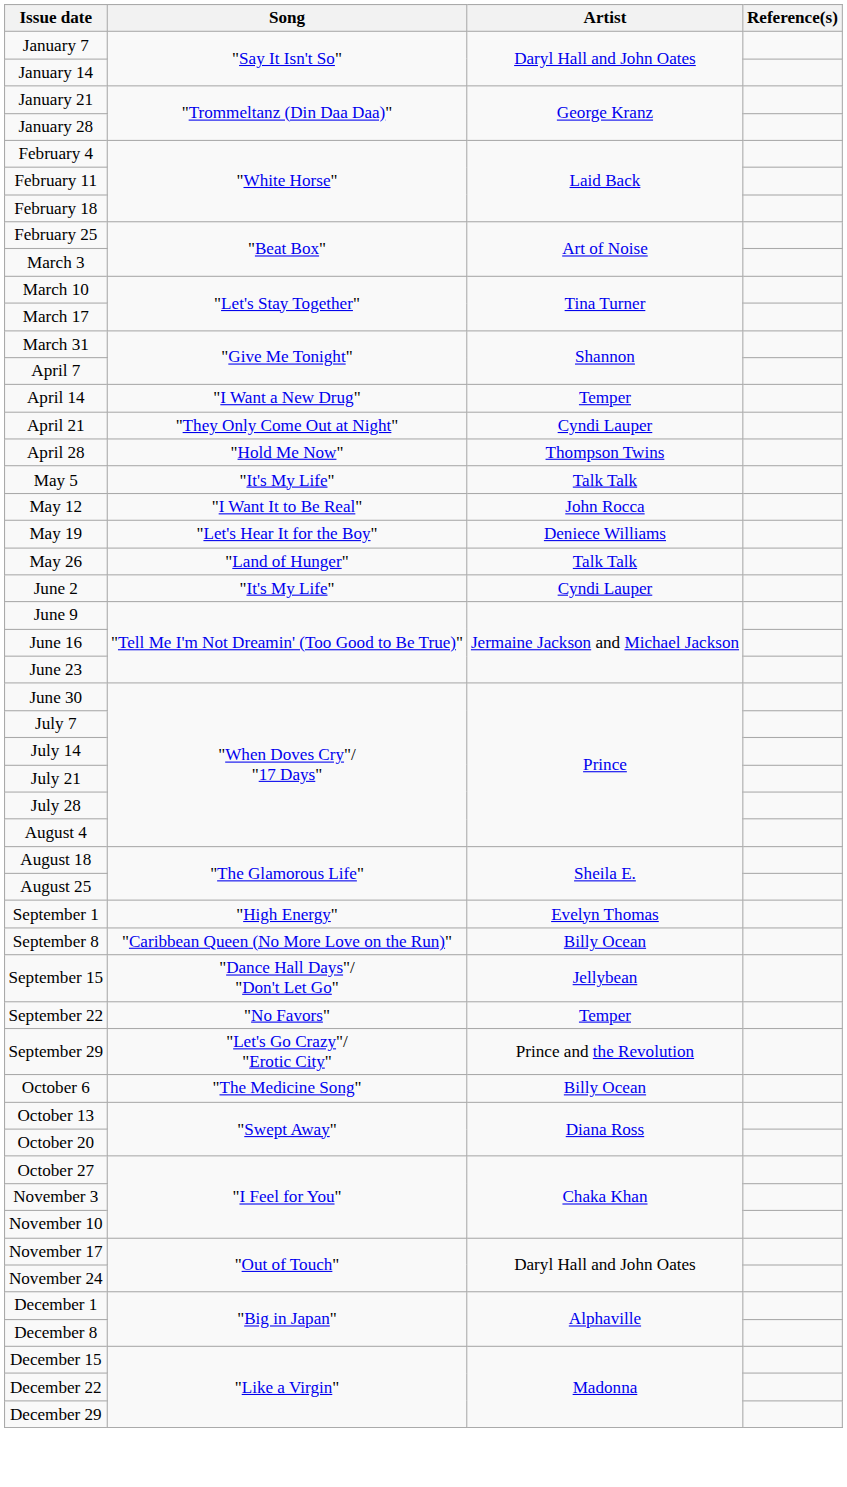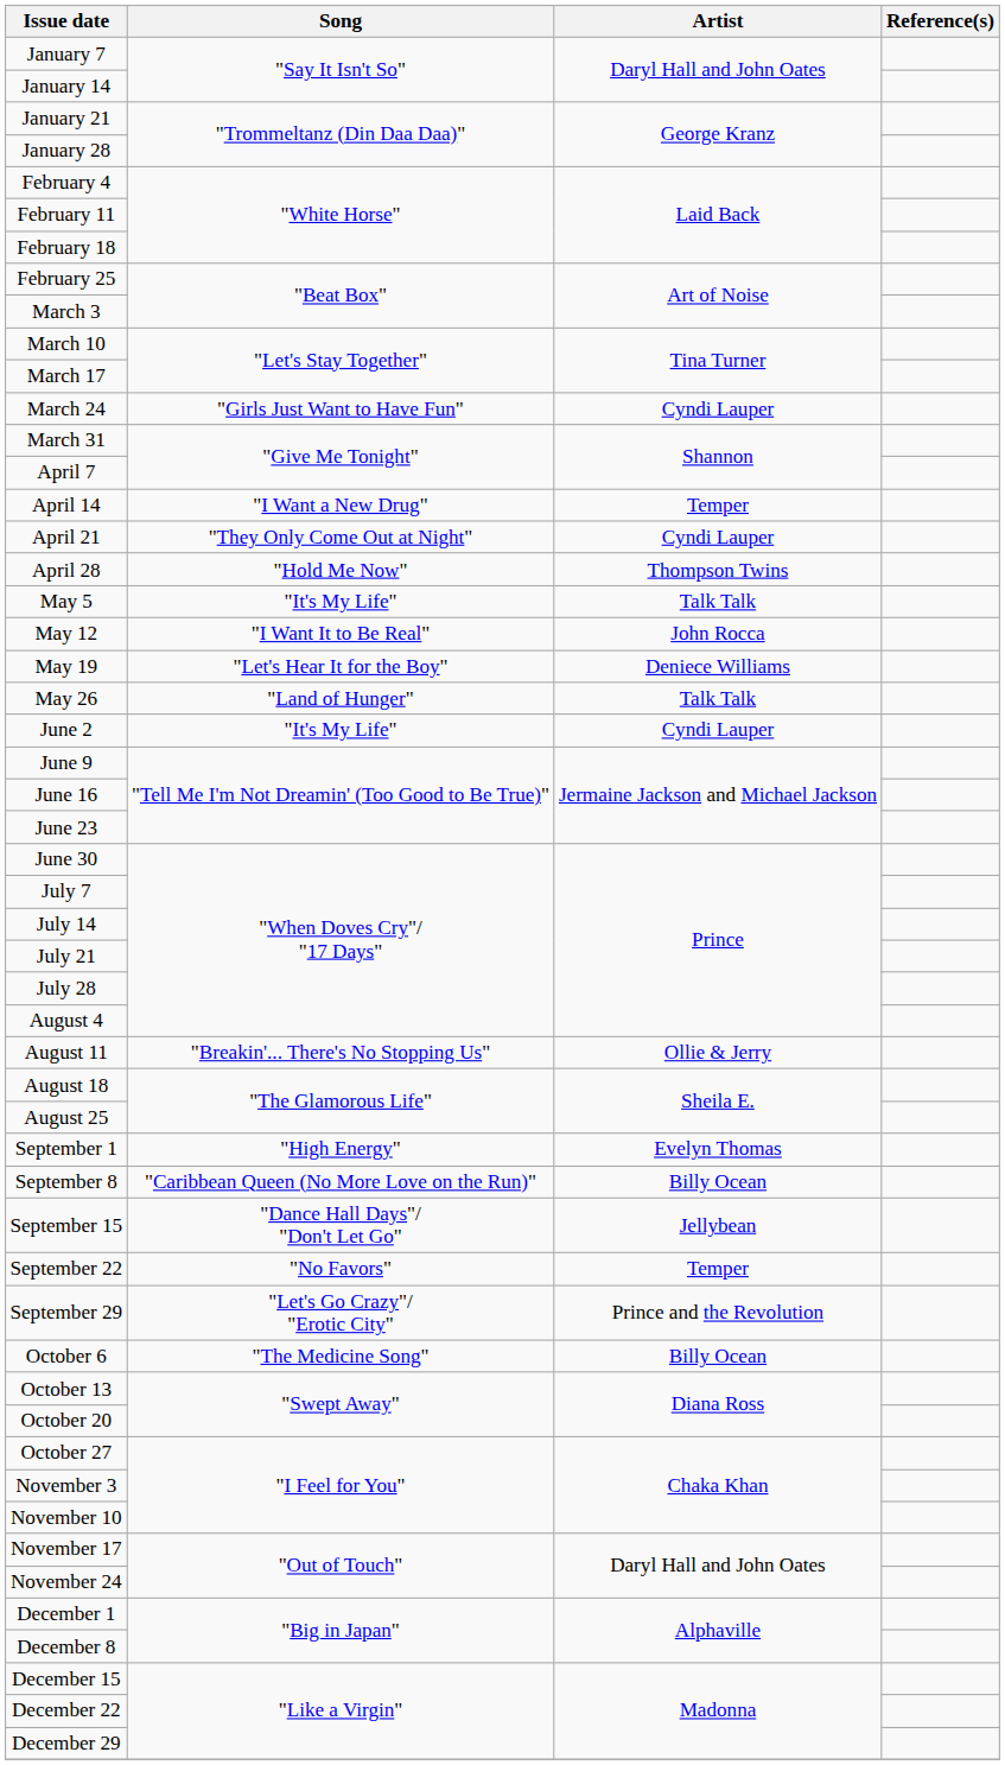+ row: March 24 | "Girls Just Want to Have Fun" | Cyndi Lauper
+ row: August 11 | "Breakin'... There's No Stopping Us" | Ollie & Jerry
